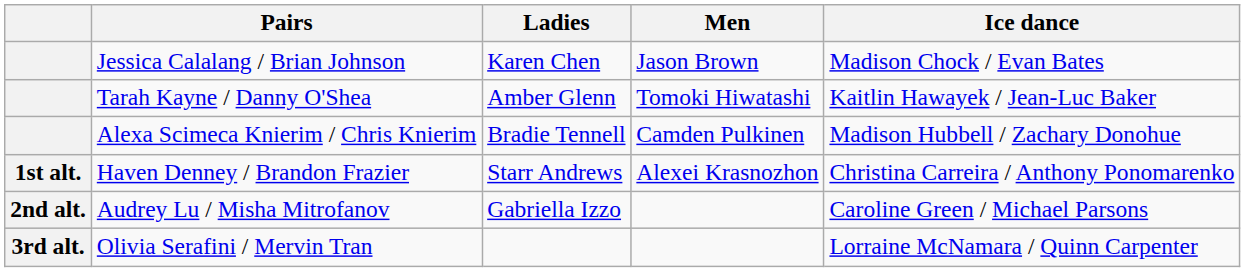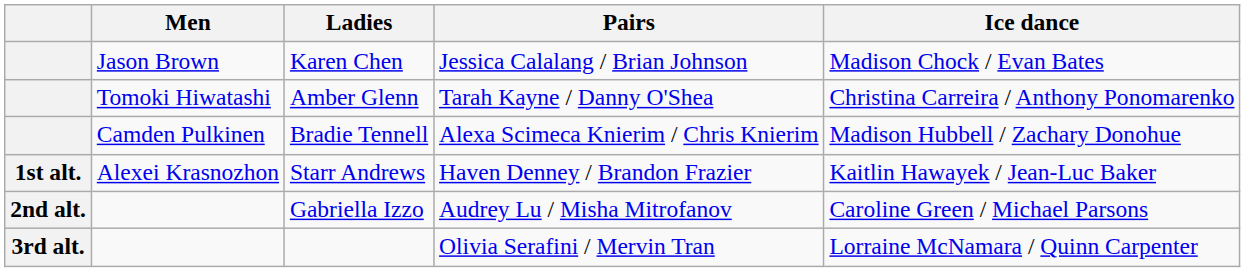columns swapped: Men <-> Pairs
Amber Glenn | Ice dance: Kaitlin Hawayek / Jean-Luc Baker -> Christina Carreira / Anthony Ponomarenko
Starr Andrews | Ice dance: Christina Carreira / Anthony Ponomarenko -> Kaitlin Hawayek / Jean-Luc Baker
